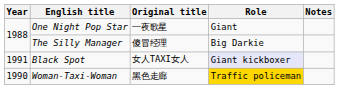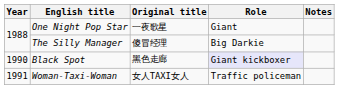Black Spot | Year: 1991 -> 1990
Black Spot | Original title: 女人TAXI女人 -> 黑色走廊
Woman-Taxi-Woman | Year: 1990 -> 1991
Woman-Taxi-Woman | Original title: 黑色走廊 -> 女人TAXI女人
Woman-Taxi-Woman | Role: gold background -> no background
